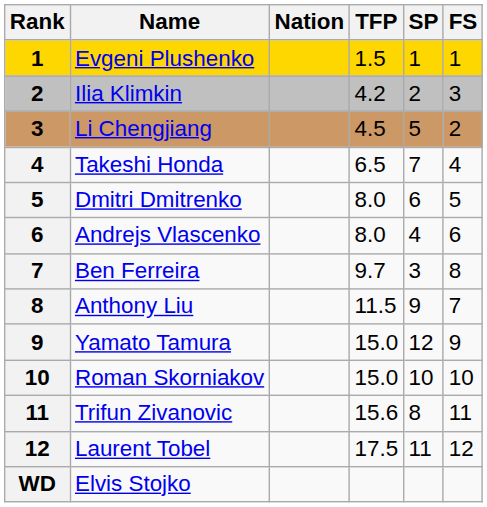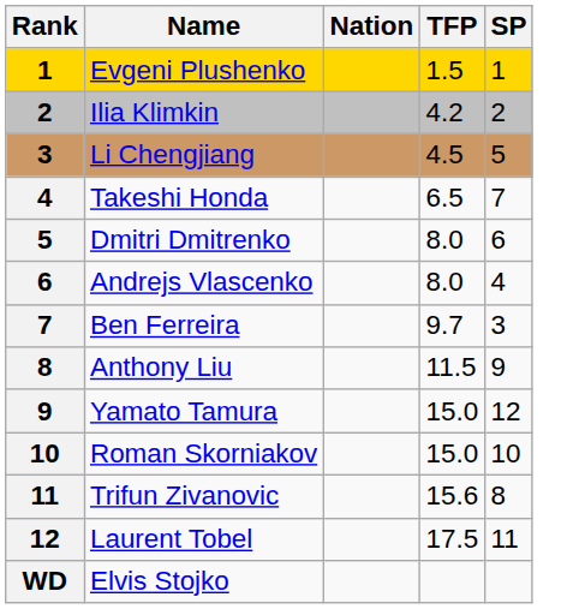- column: FS | 1 | 3 | 2 | 4 | 5 | 6 | 8 | 7 | 9 | 10 | 11 | 12
